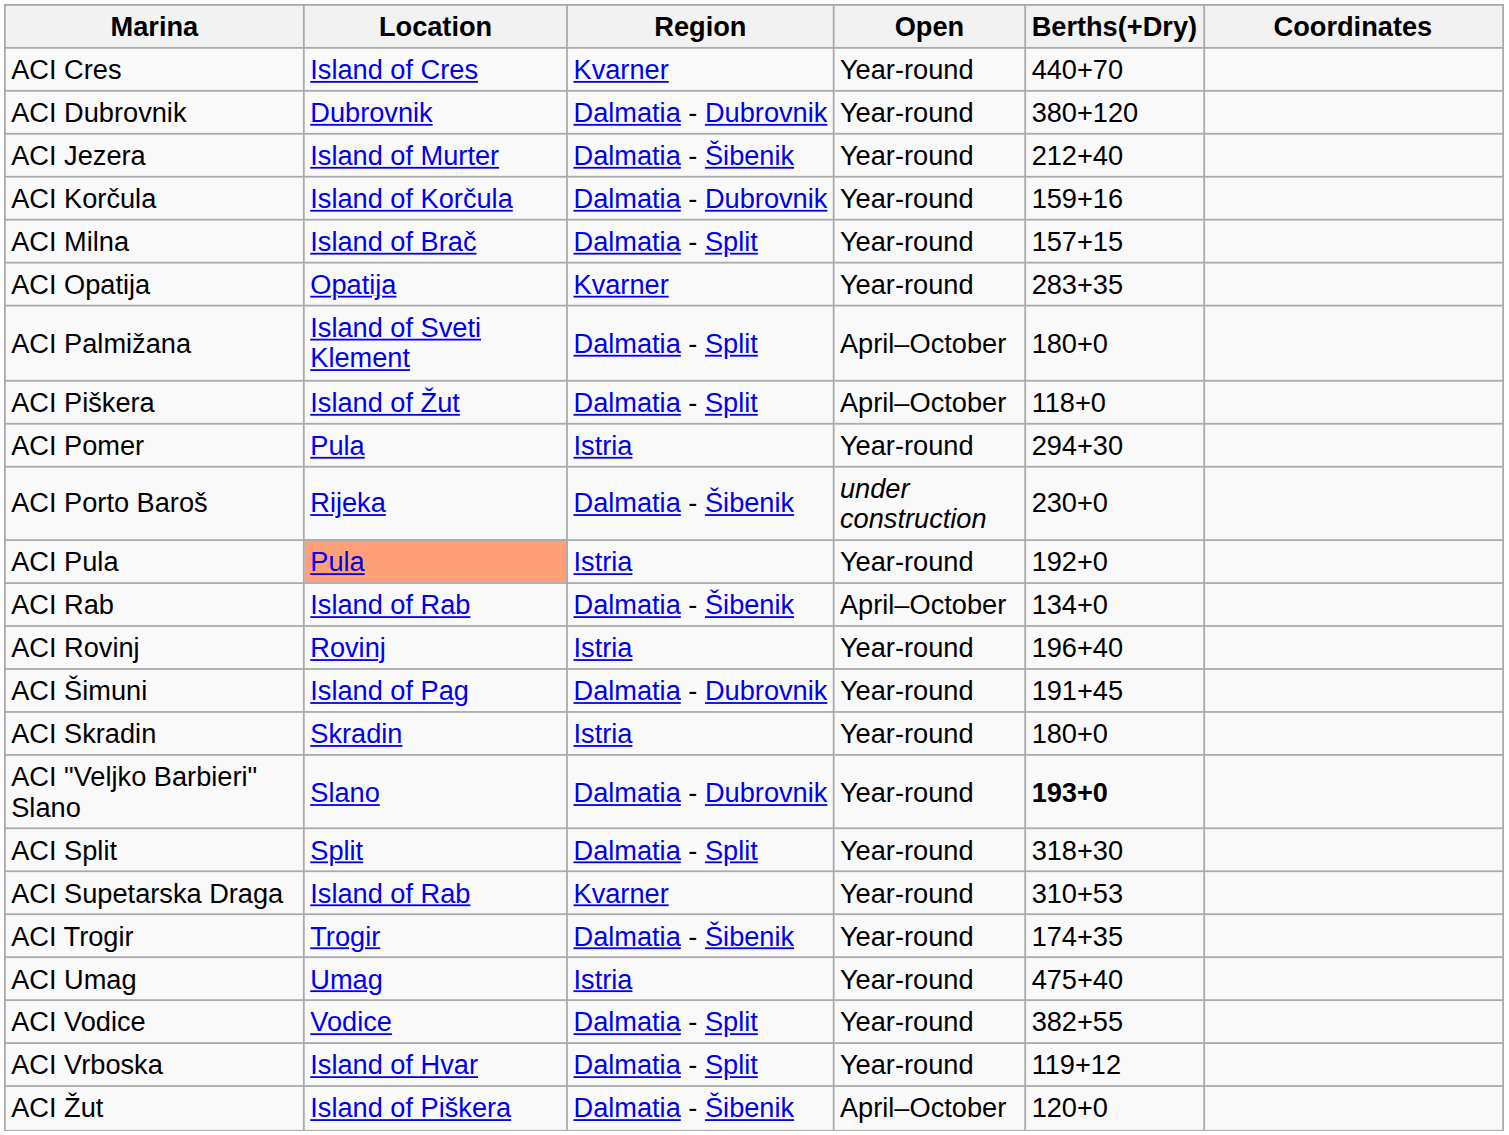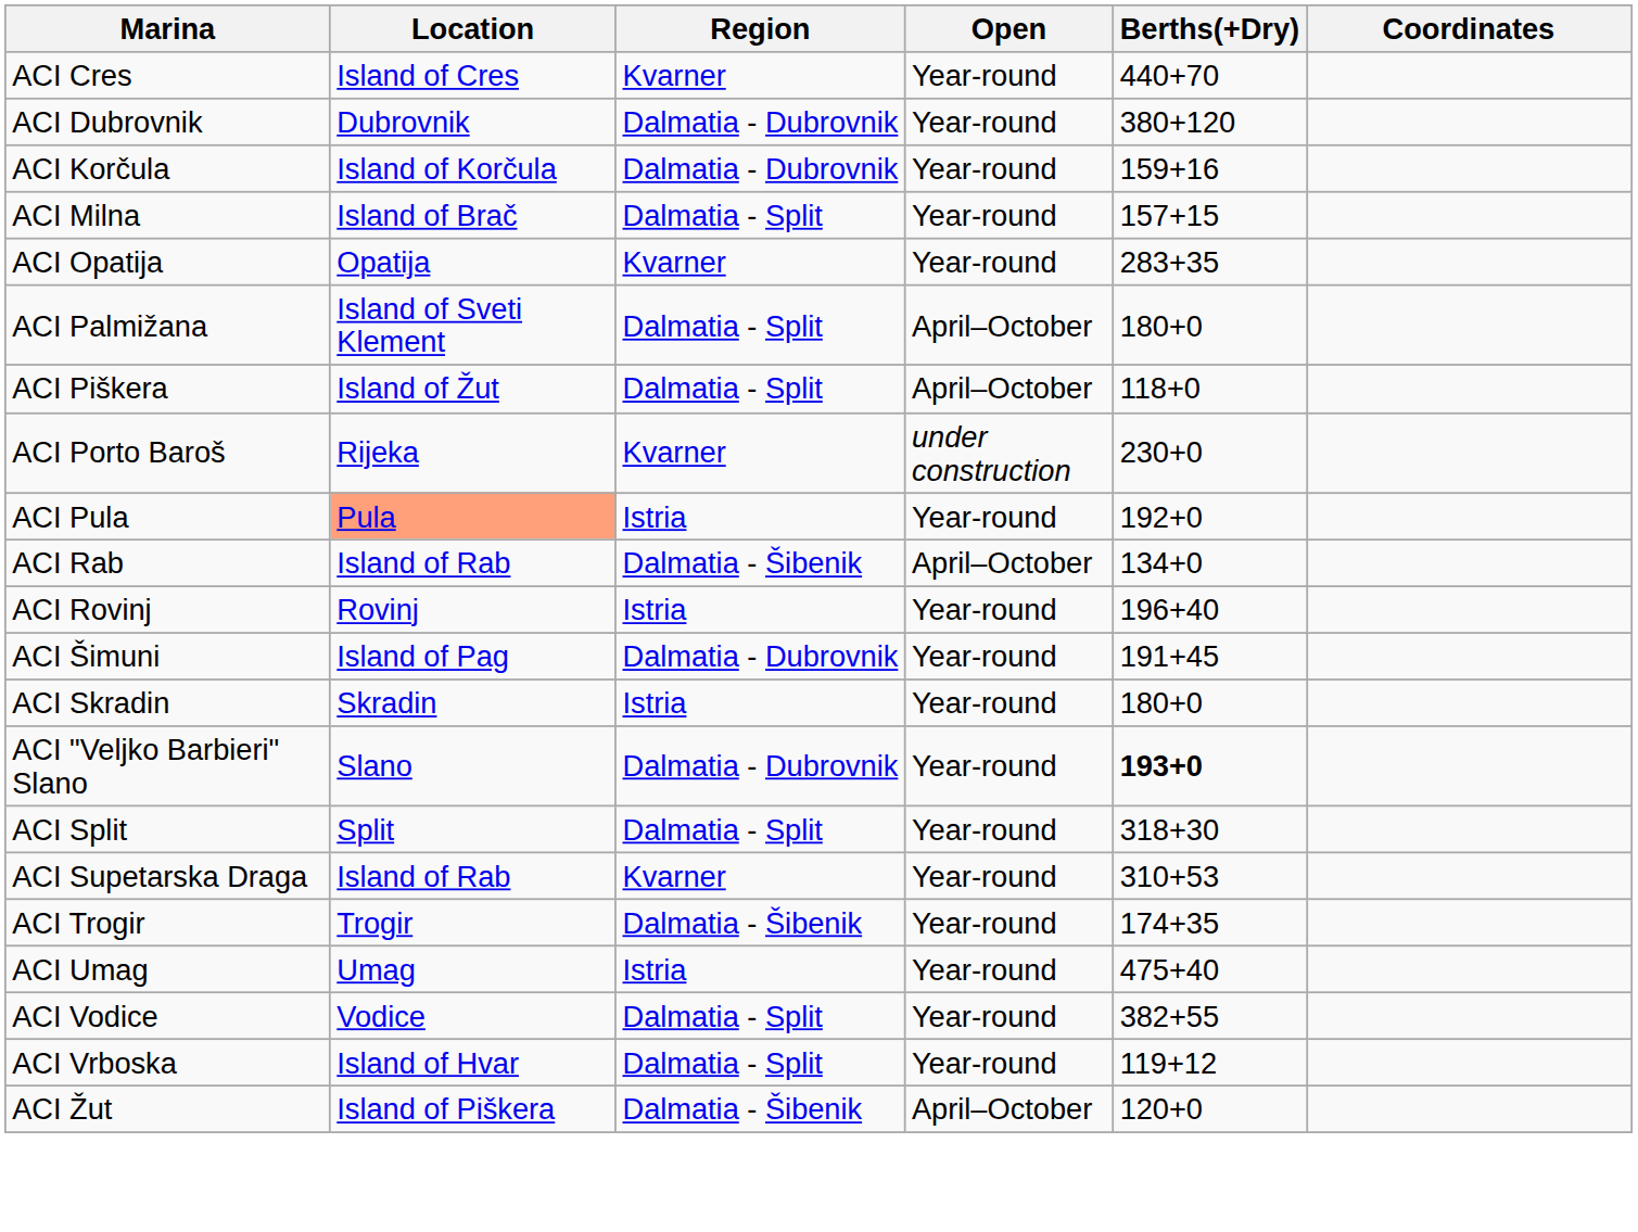- row: ACI Jezera | Island of Murter | Dalmatia - Šibenik | Year-round | 212+40
- row: ACI Pomer | Pula | Istria | Year-round | 294+30
ACI Porto Baroš | Region: Dalmatia - Šibenik -> Kvarner
